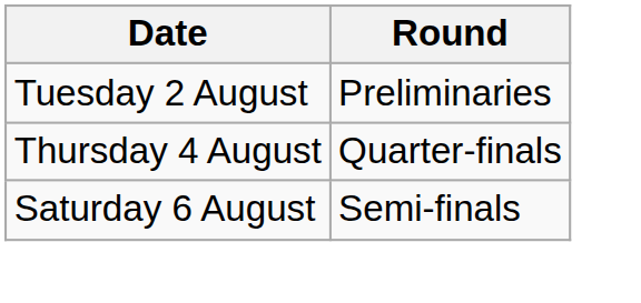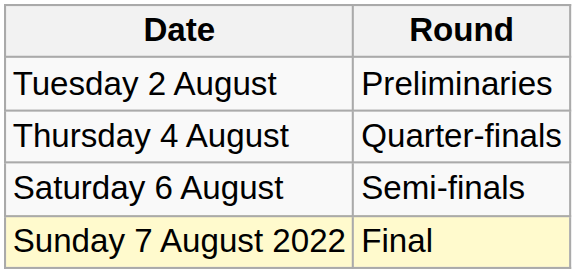+ row: Sunday 7 August 2022 | Final
